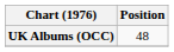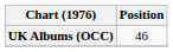UK Albums (OCC) | Position: 48 -> 46
